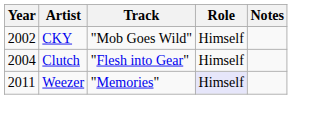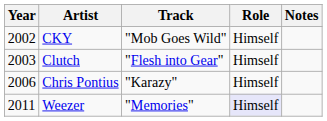Clutch | Year: 2004 -> 2003
+ row: 2006 | Chris Pontius | "Karazy" | Himself
